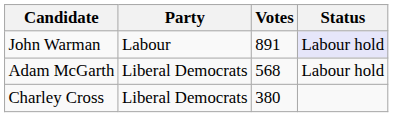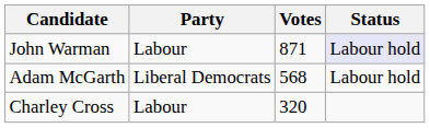John Warman | Votes: 891 -> 871
Charley Cross | Party: Liberal Democrats -> Labour
Charley Cross | Votes: 380 -> 320
